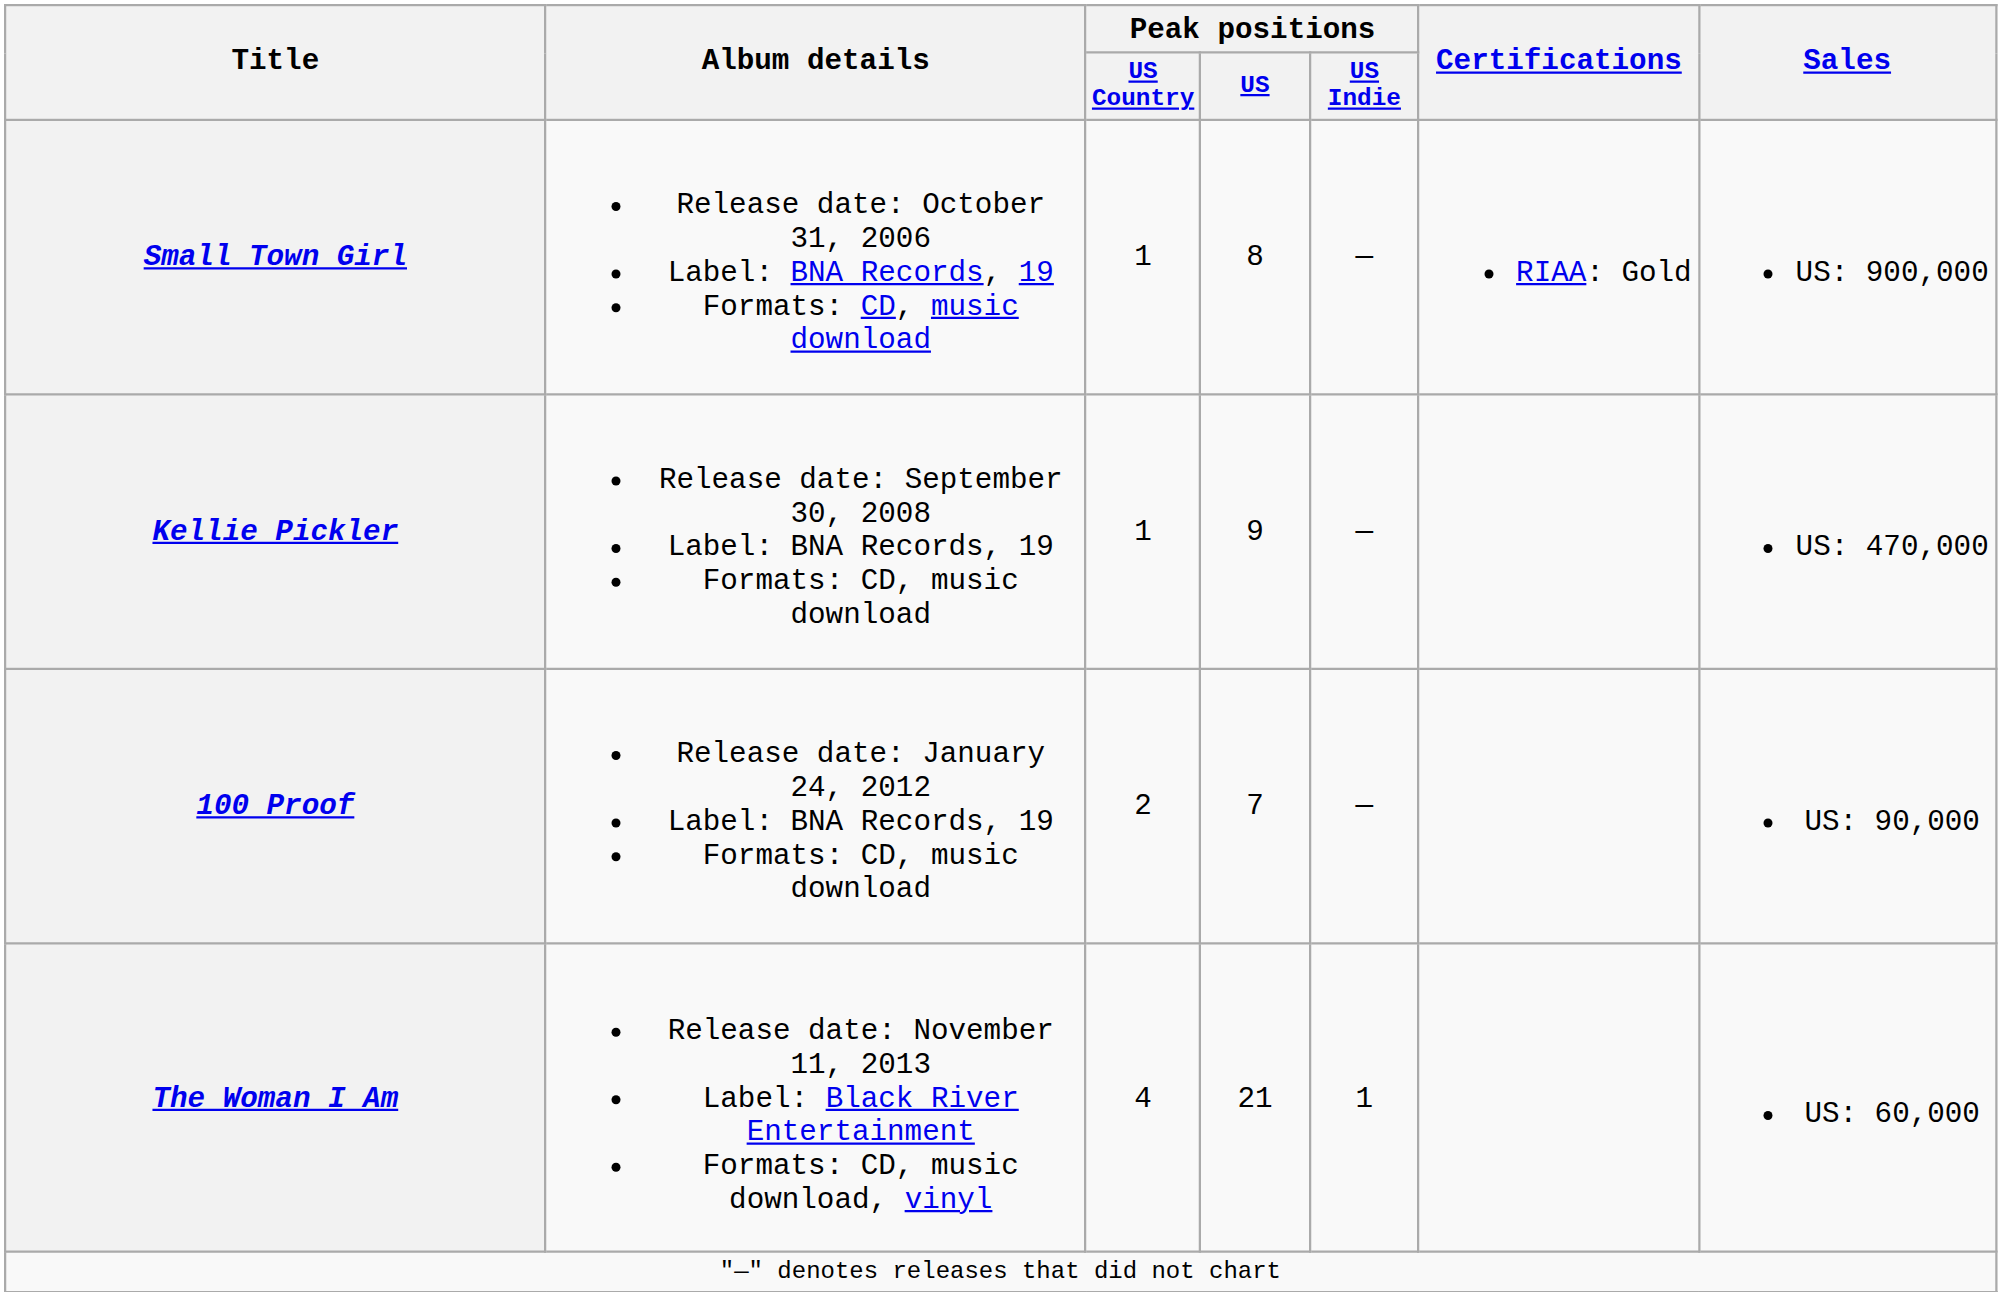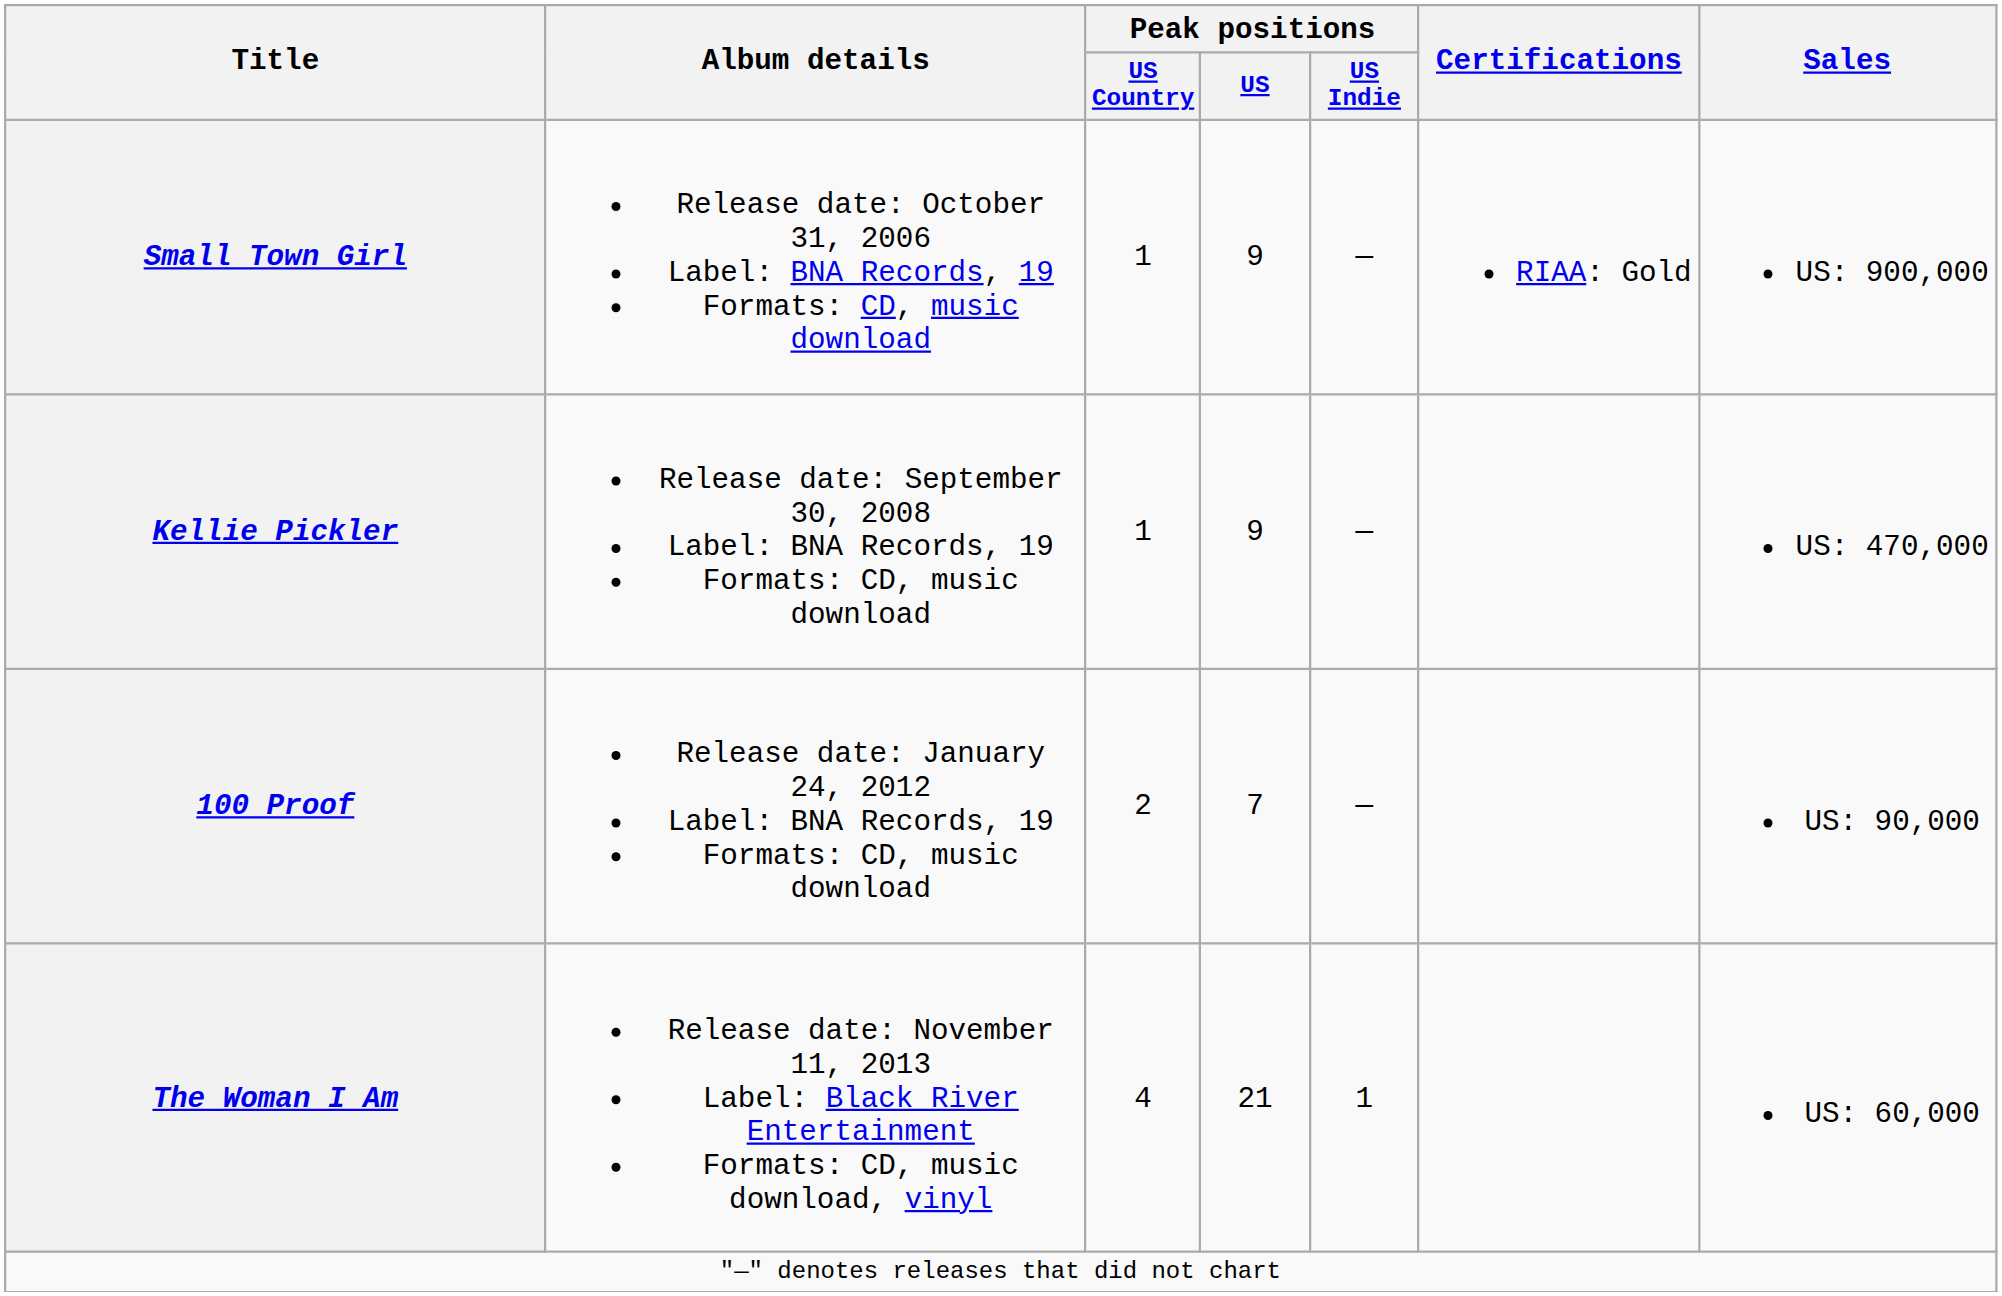Small Town Girl | Peak positions / US: 8 -> 9
